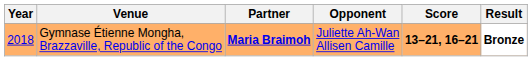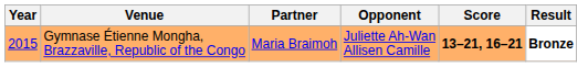Gymnase Étienne Mongha, Brazzaville, Republic of the Congo | Year: 2018 -> 2015
Gymnase Étienne Mongha, Brazzaville, Republic of the Congo | Partner: bold -> normal
